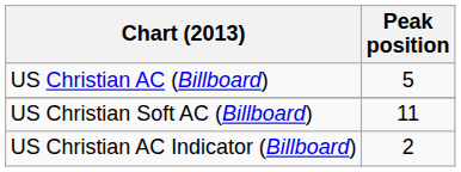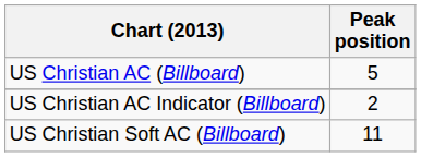rows swapped: US Christian AC Indicator (Billboard) <-> US Christian Soft AC (Billboard)
